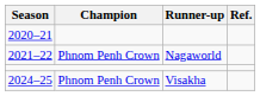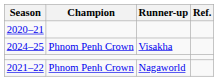rows swapped: 2021–22 <-> 2024–25
